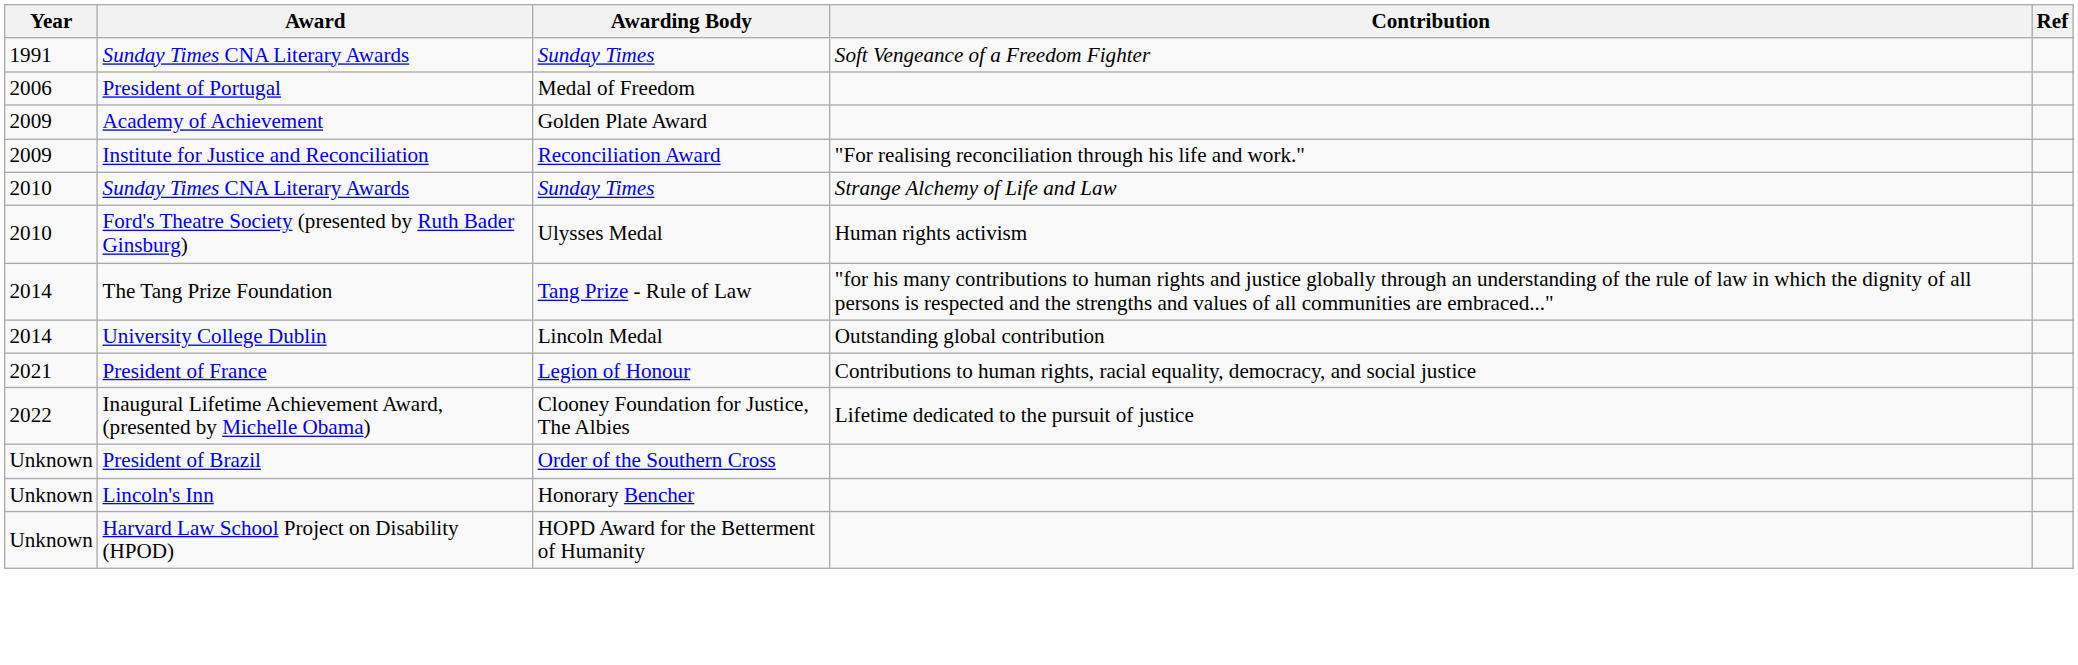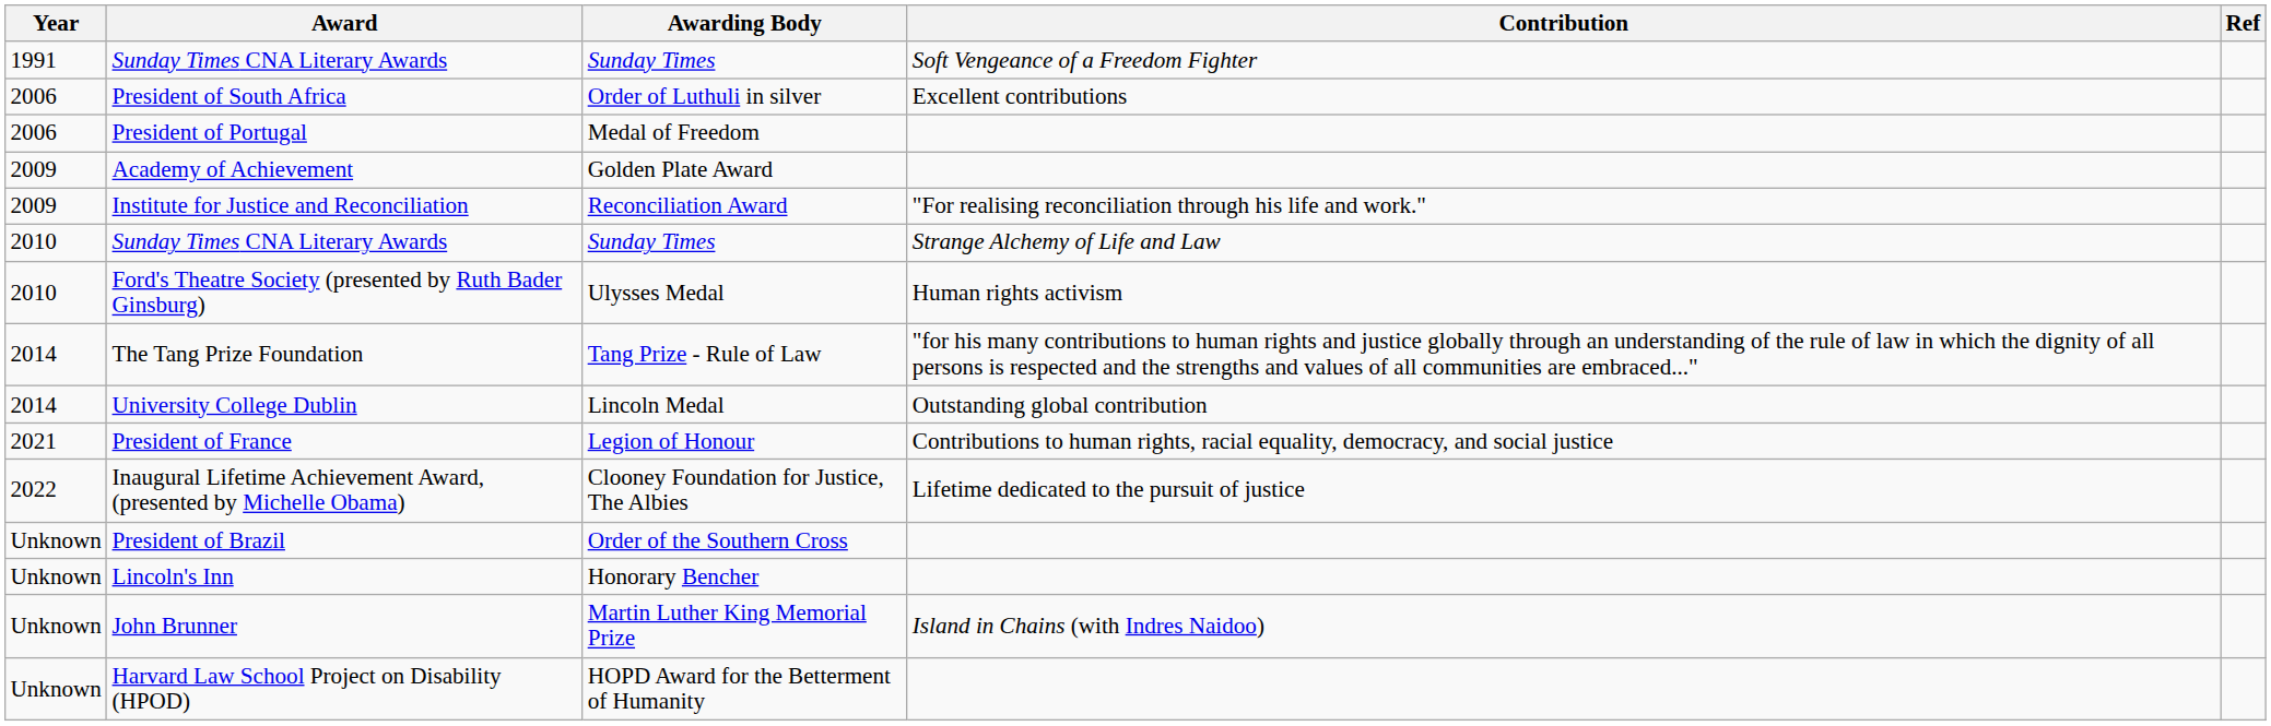+ row: 2006 | President of South Africa | Order of Luthuli in silver | Excellent contributions
+ row: Unknown | John Brunner | Martin Luther King Memorial Prize | Island in Chains (with Indres Naidoo)
